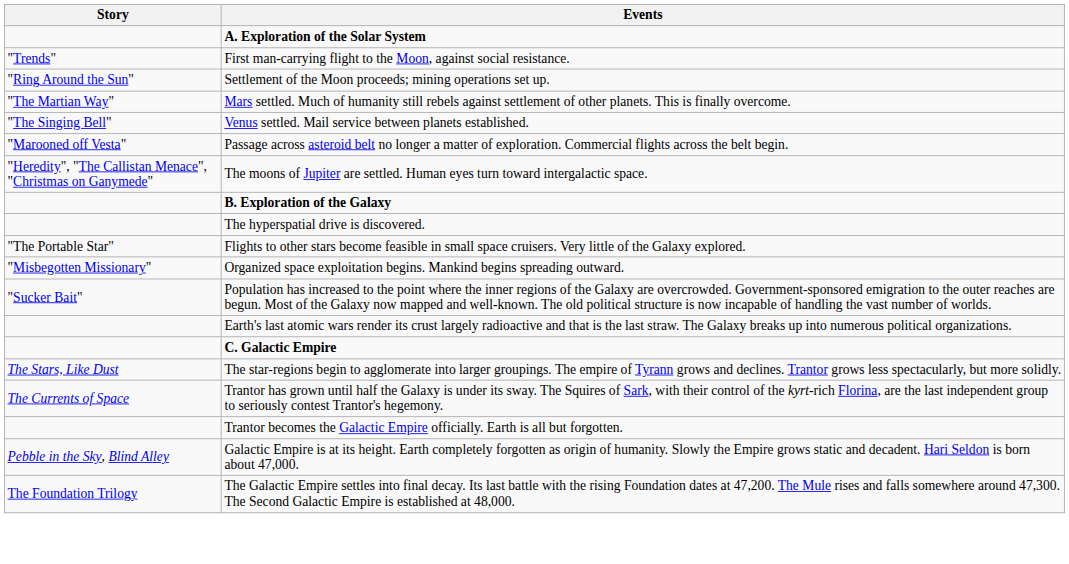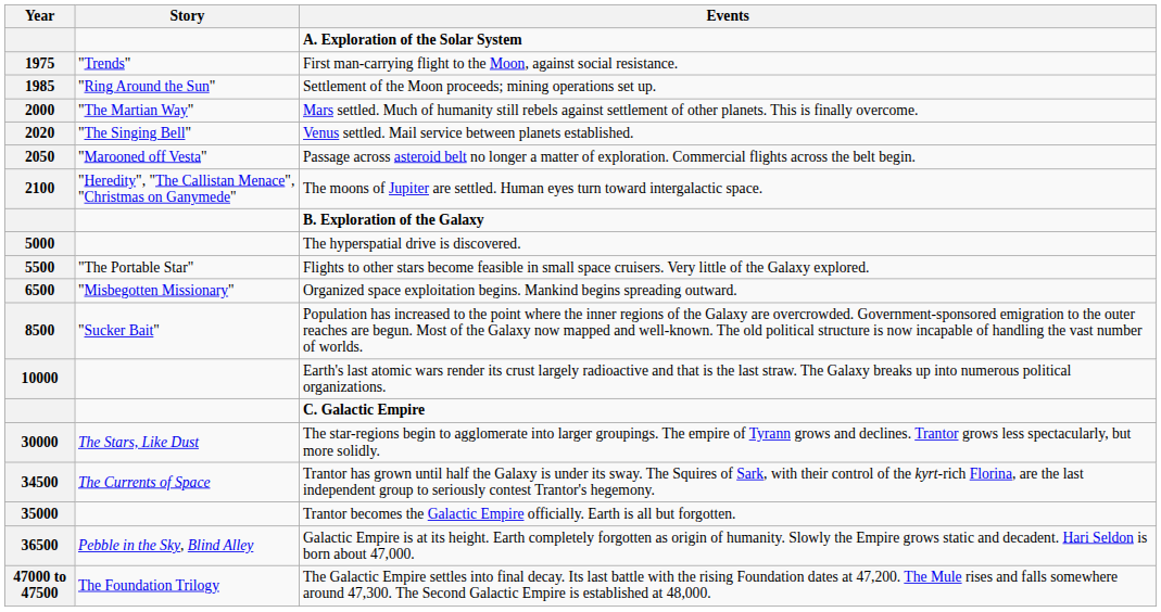+ column: Year | 1975 | 1985 | 2000 | 2020 | 2050 | 2100 | 5000 | 5500 | 6500 | 8500 | 10000 | 30000 | 34500 | 35000 | 36500 | 47000 to 47500
